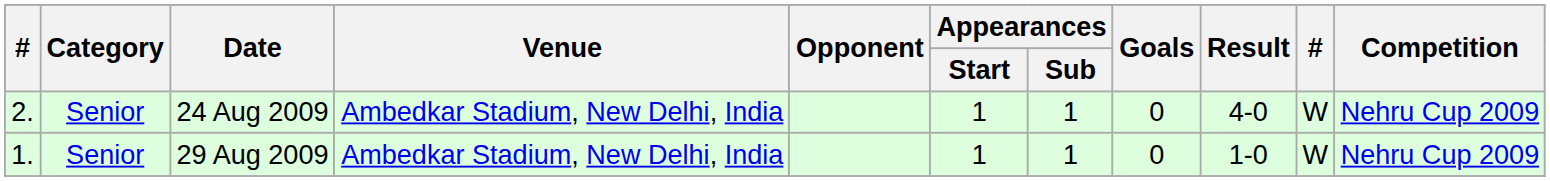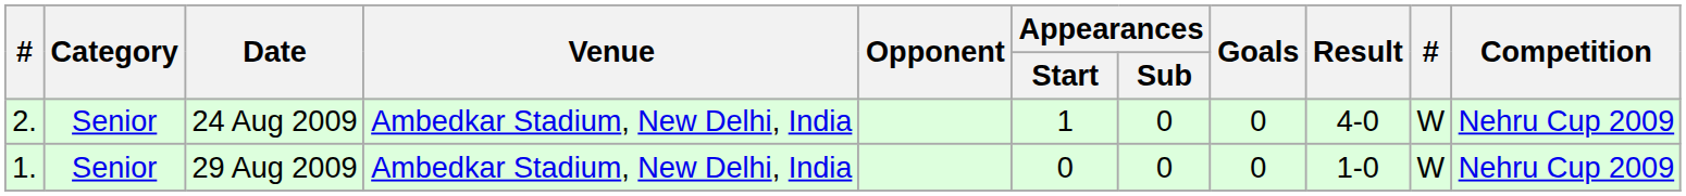24 Aug 2009 | Appearances / Sub: 1 -> 0
29 Aug 2009 | Appearances / Start: 1 -> 0
29 Aug 2009 | Appearances / Sub: 1 -> 0
